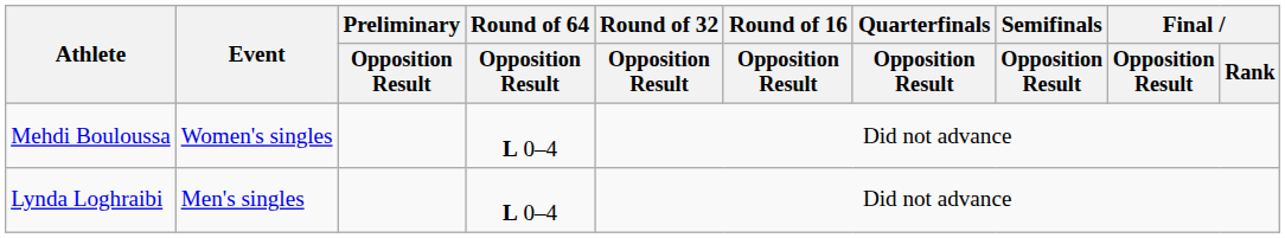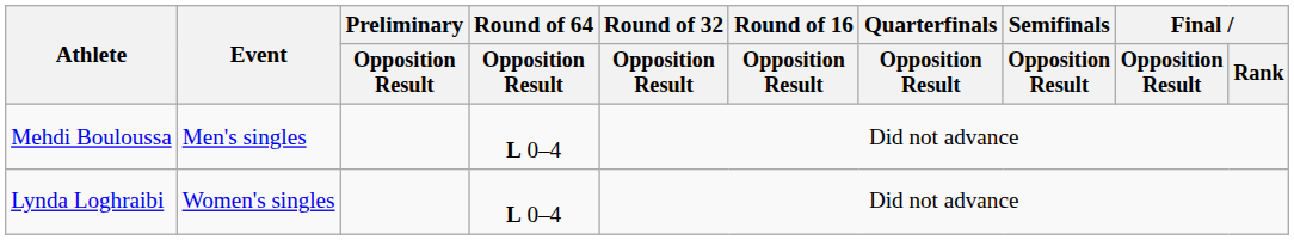Mehdi Bouloussa | Event: Women's singles -> Men's singles
Lynda Loghraibi | Event: Men's singles -> Women's singles
